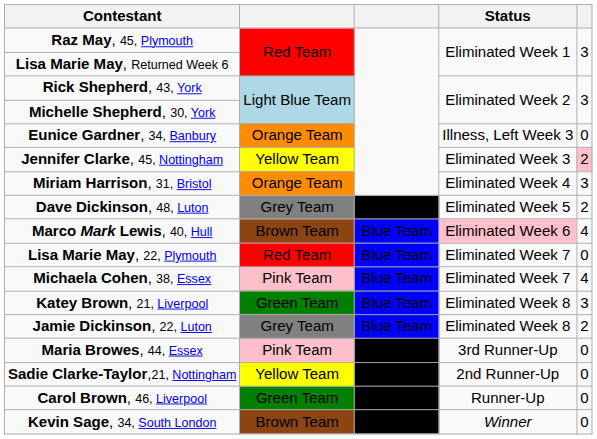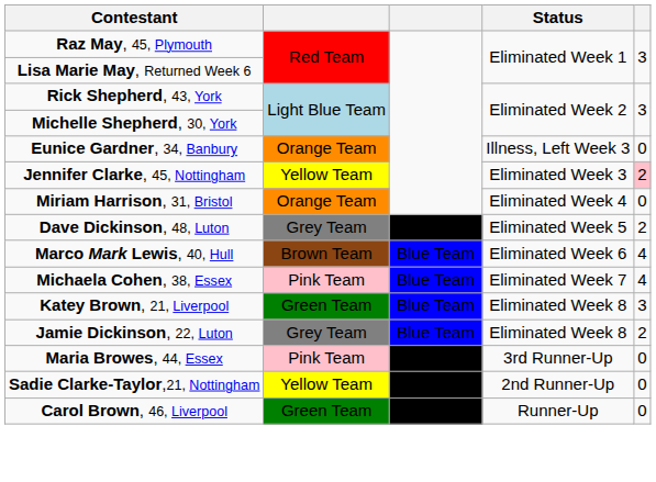Miriam Harrison, 31, Bristol | column 5: 3 -> 0
Marco Mark Lewis, 40, Hull | Status: pink background -> no background
- row: Lisa Marie May, 22, Plymouth | Red Team | Blue Team | Eliminated Week 7 | 0
- row: Kevin Sage, 34, South London | Brown Team | Black Team | Winner | 0
